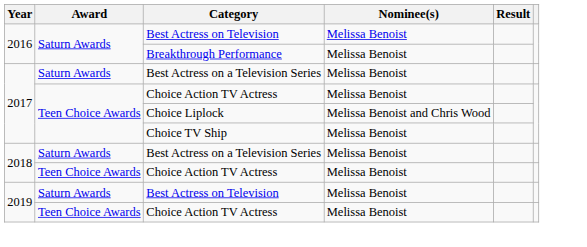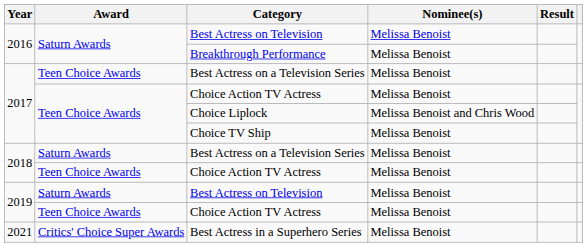2017 / Best Actress on a Television Series | Award: Saturn Awards -> Teen Choice Awards
+ row: 2021 | Critics' Choice Super Awards | Best Actress in a Superhero Series | Melissa Benoist
